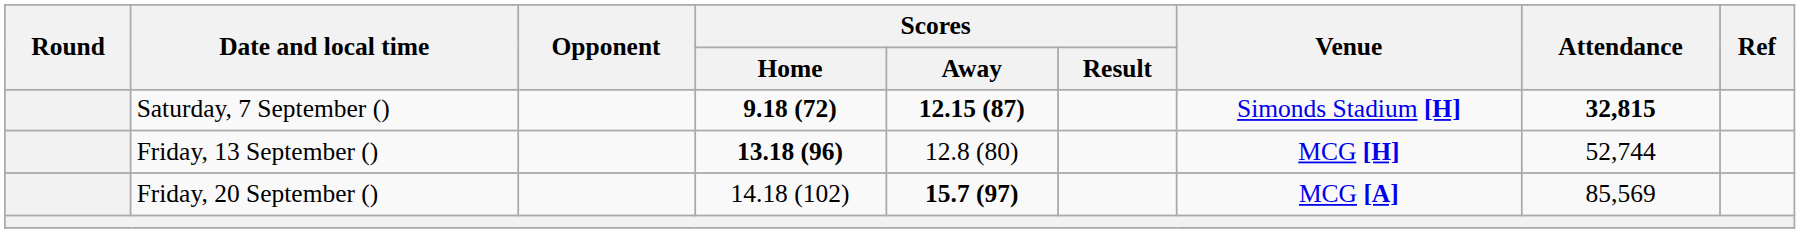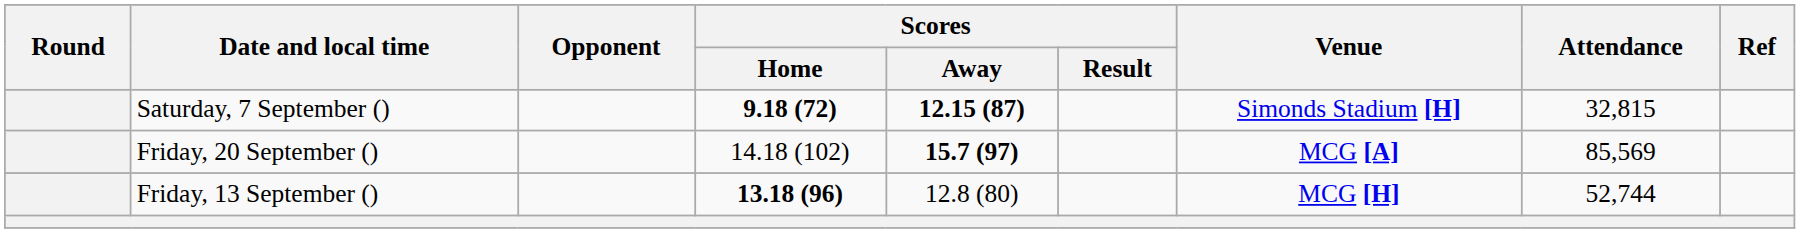Saturday, 7 September () | Attendance: bold -> normal
rows swapped: Friday, 13 September () <-> Friday, 20 September ()
